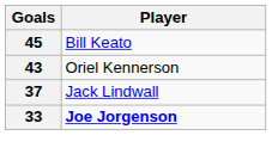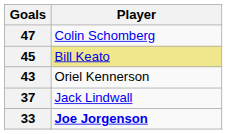+ row: 47 | Colin Schomberg
45 | Player: no background -> khaki background
